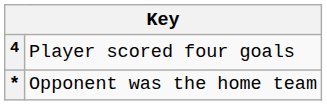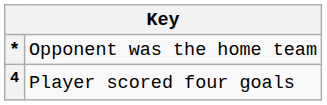rows swapped: 4 <-> *
